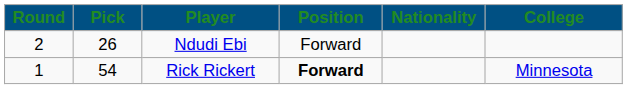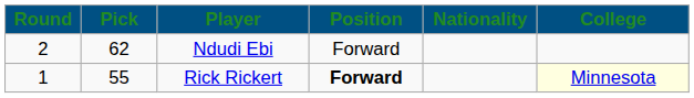Ndudi Ebi | Pick: 26 -> 62
Rick Rickert | Pick: 54 -> 55
Rick Rickert | College: no background -> lightyellow background
